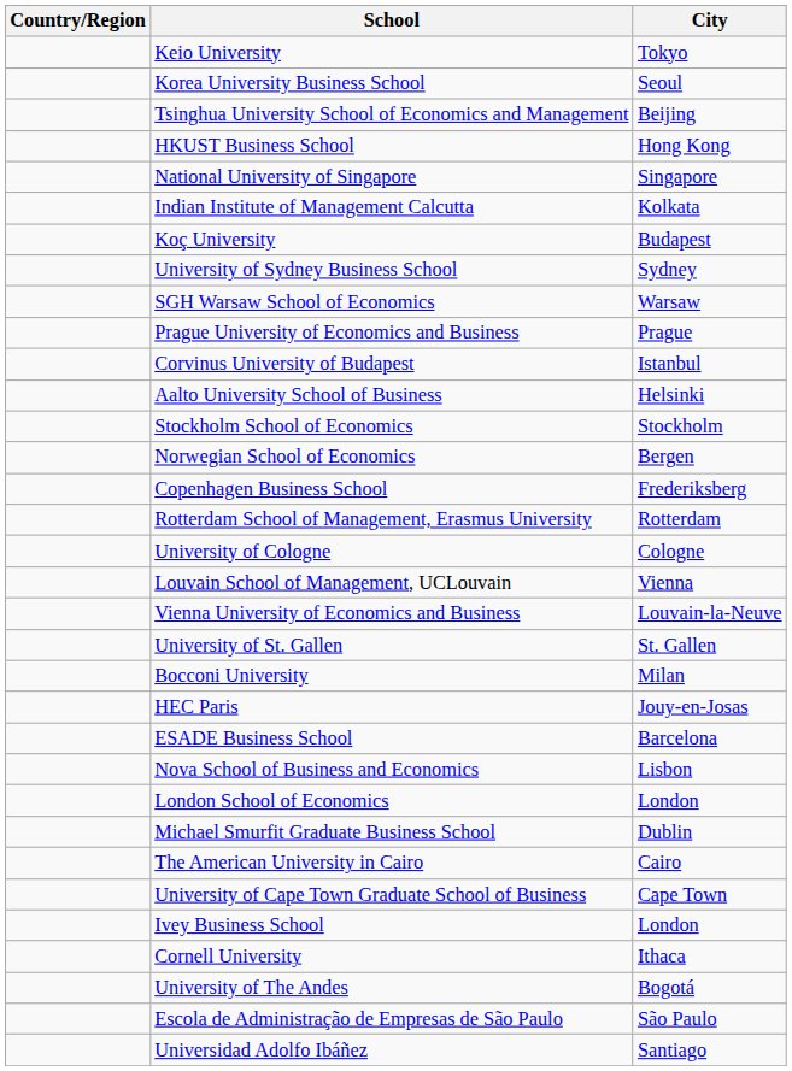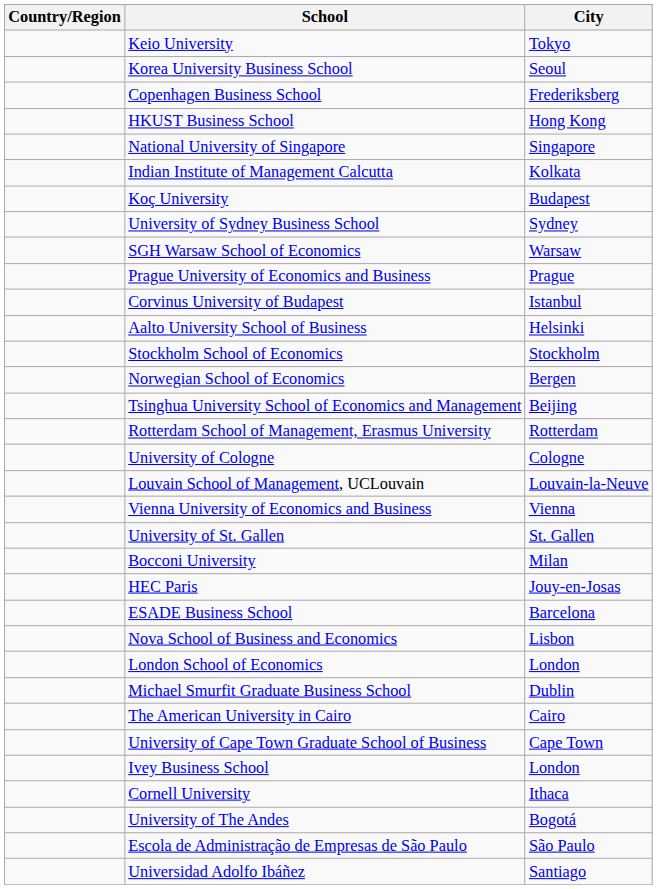rows swapped: Tsinghua University School of Economics and Management <-> Copenhagen Business School
Louvain School of Management, UCLouvain | City: Vienna -> Louvain-la-Neuve
Vienna University of Economics and Business | City: Louvain-la-Neuve -> Vienna
